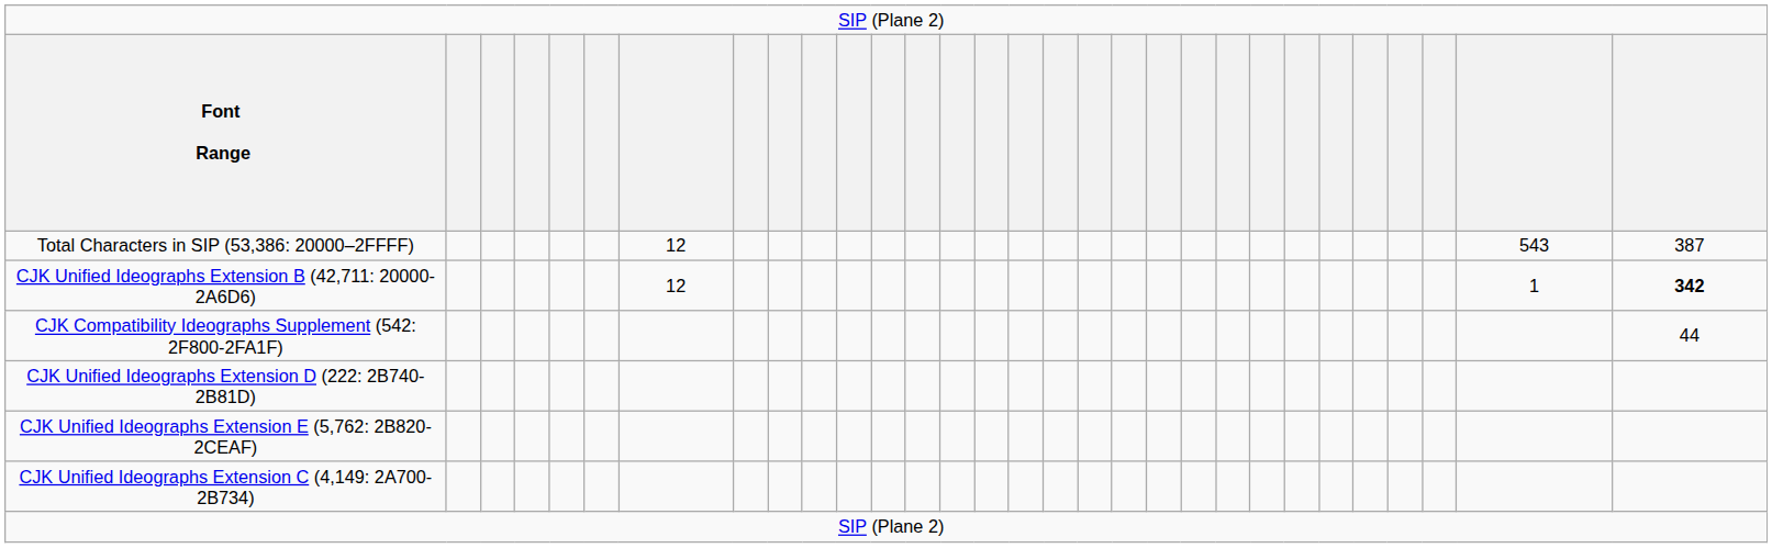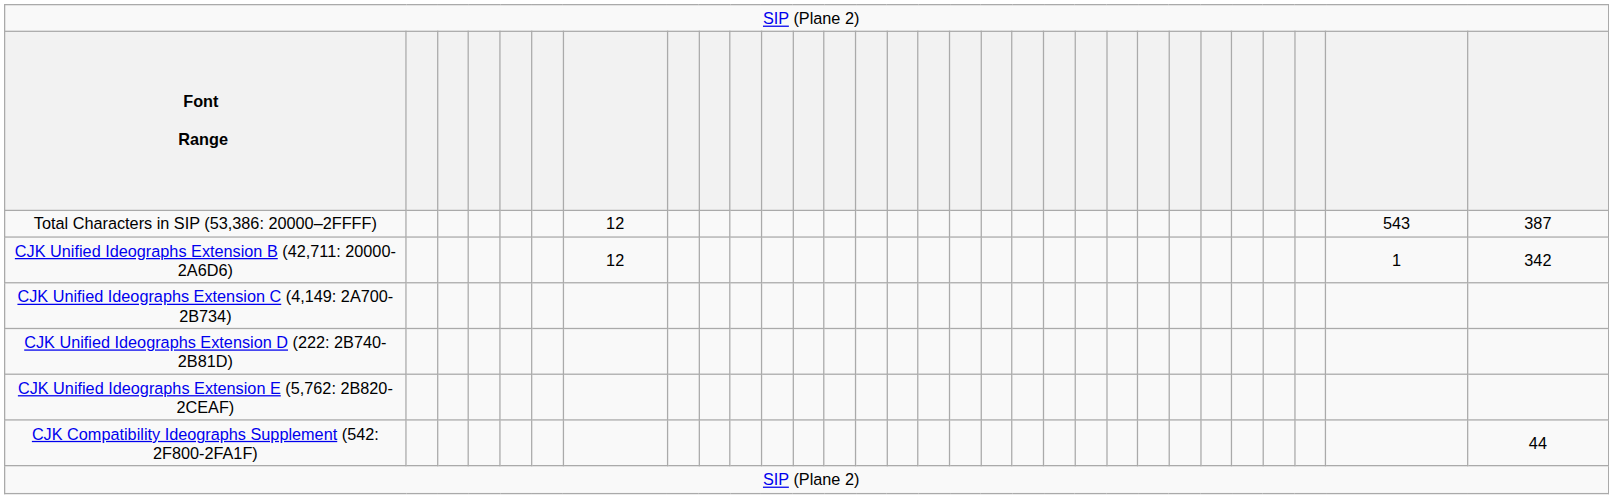CJK Unified Ideographs Extension B (42,711: 20000-2A6D6) | column 30: bold -> normal
rows swapped: CJK Unified Ideographs Extension C (4,149: 2A700-2B734) <-> CJK Compatibility Ideographs Supplement (542: 2F800-2FA1F)
